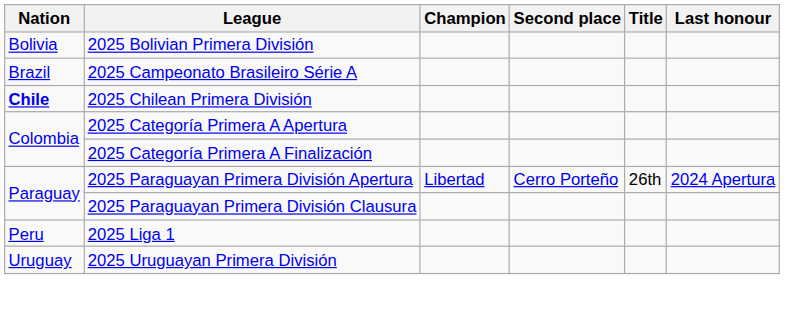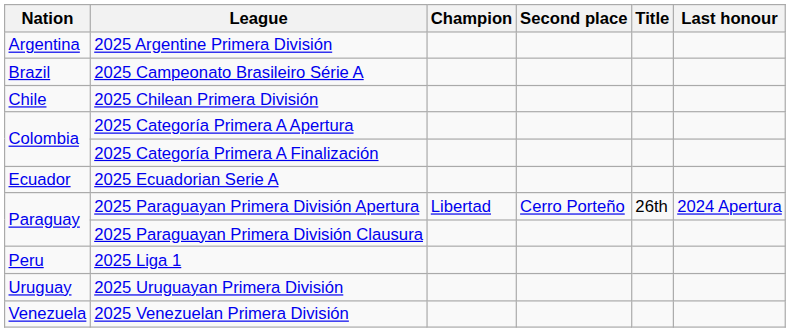+ row: Argentina | 2025 Argentine Primera División
- row: Bolivia | 2025 Bolivian Primera División
2025 Chilean Primera División | Nation: bold -> normal
+ row: Ecuador | 2025 Ecuadorian Serie A
+ row: Venezuela | 2025 Venezuelan Primera División
